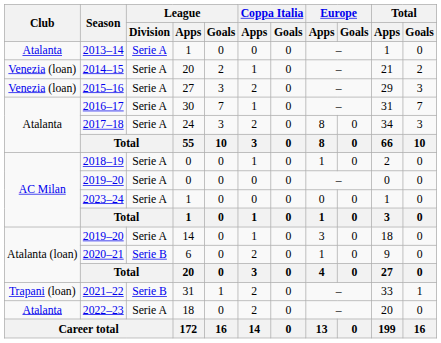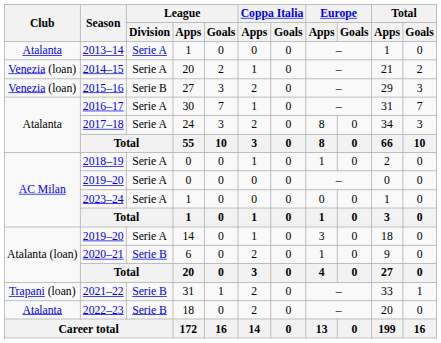2015–16 | League / Division: Serie A -> Serie B
2022–23 | League / Division: Serie A -> Serie B
